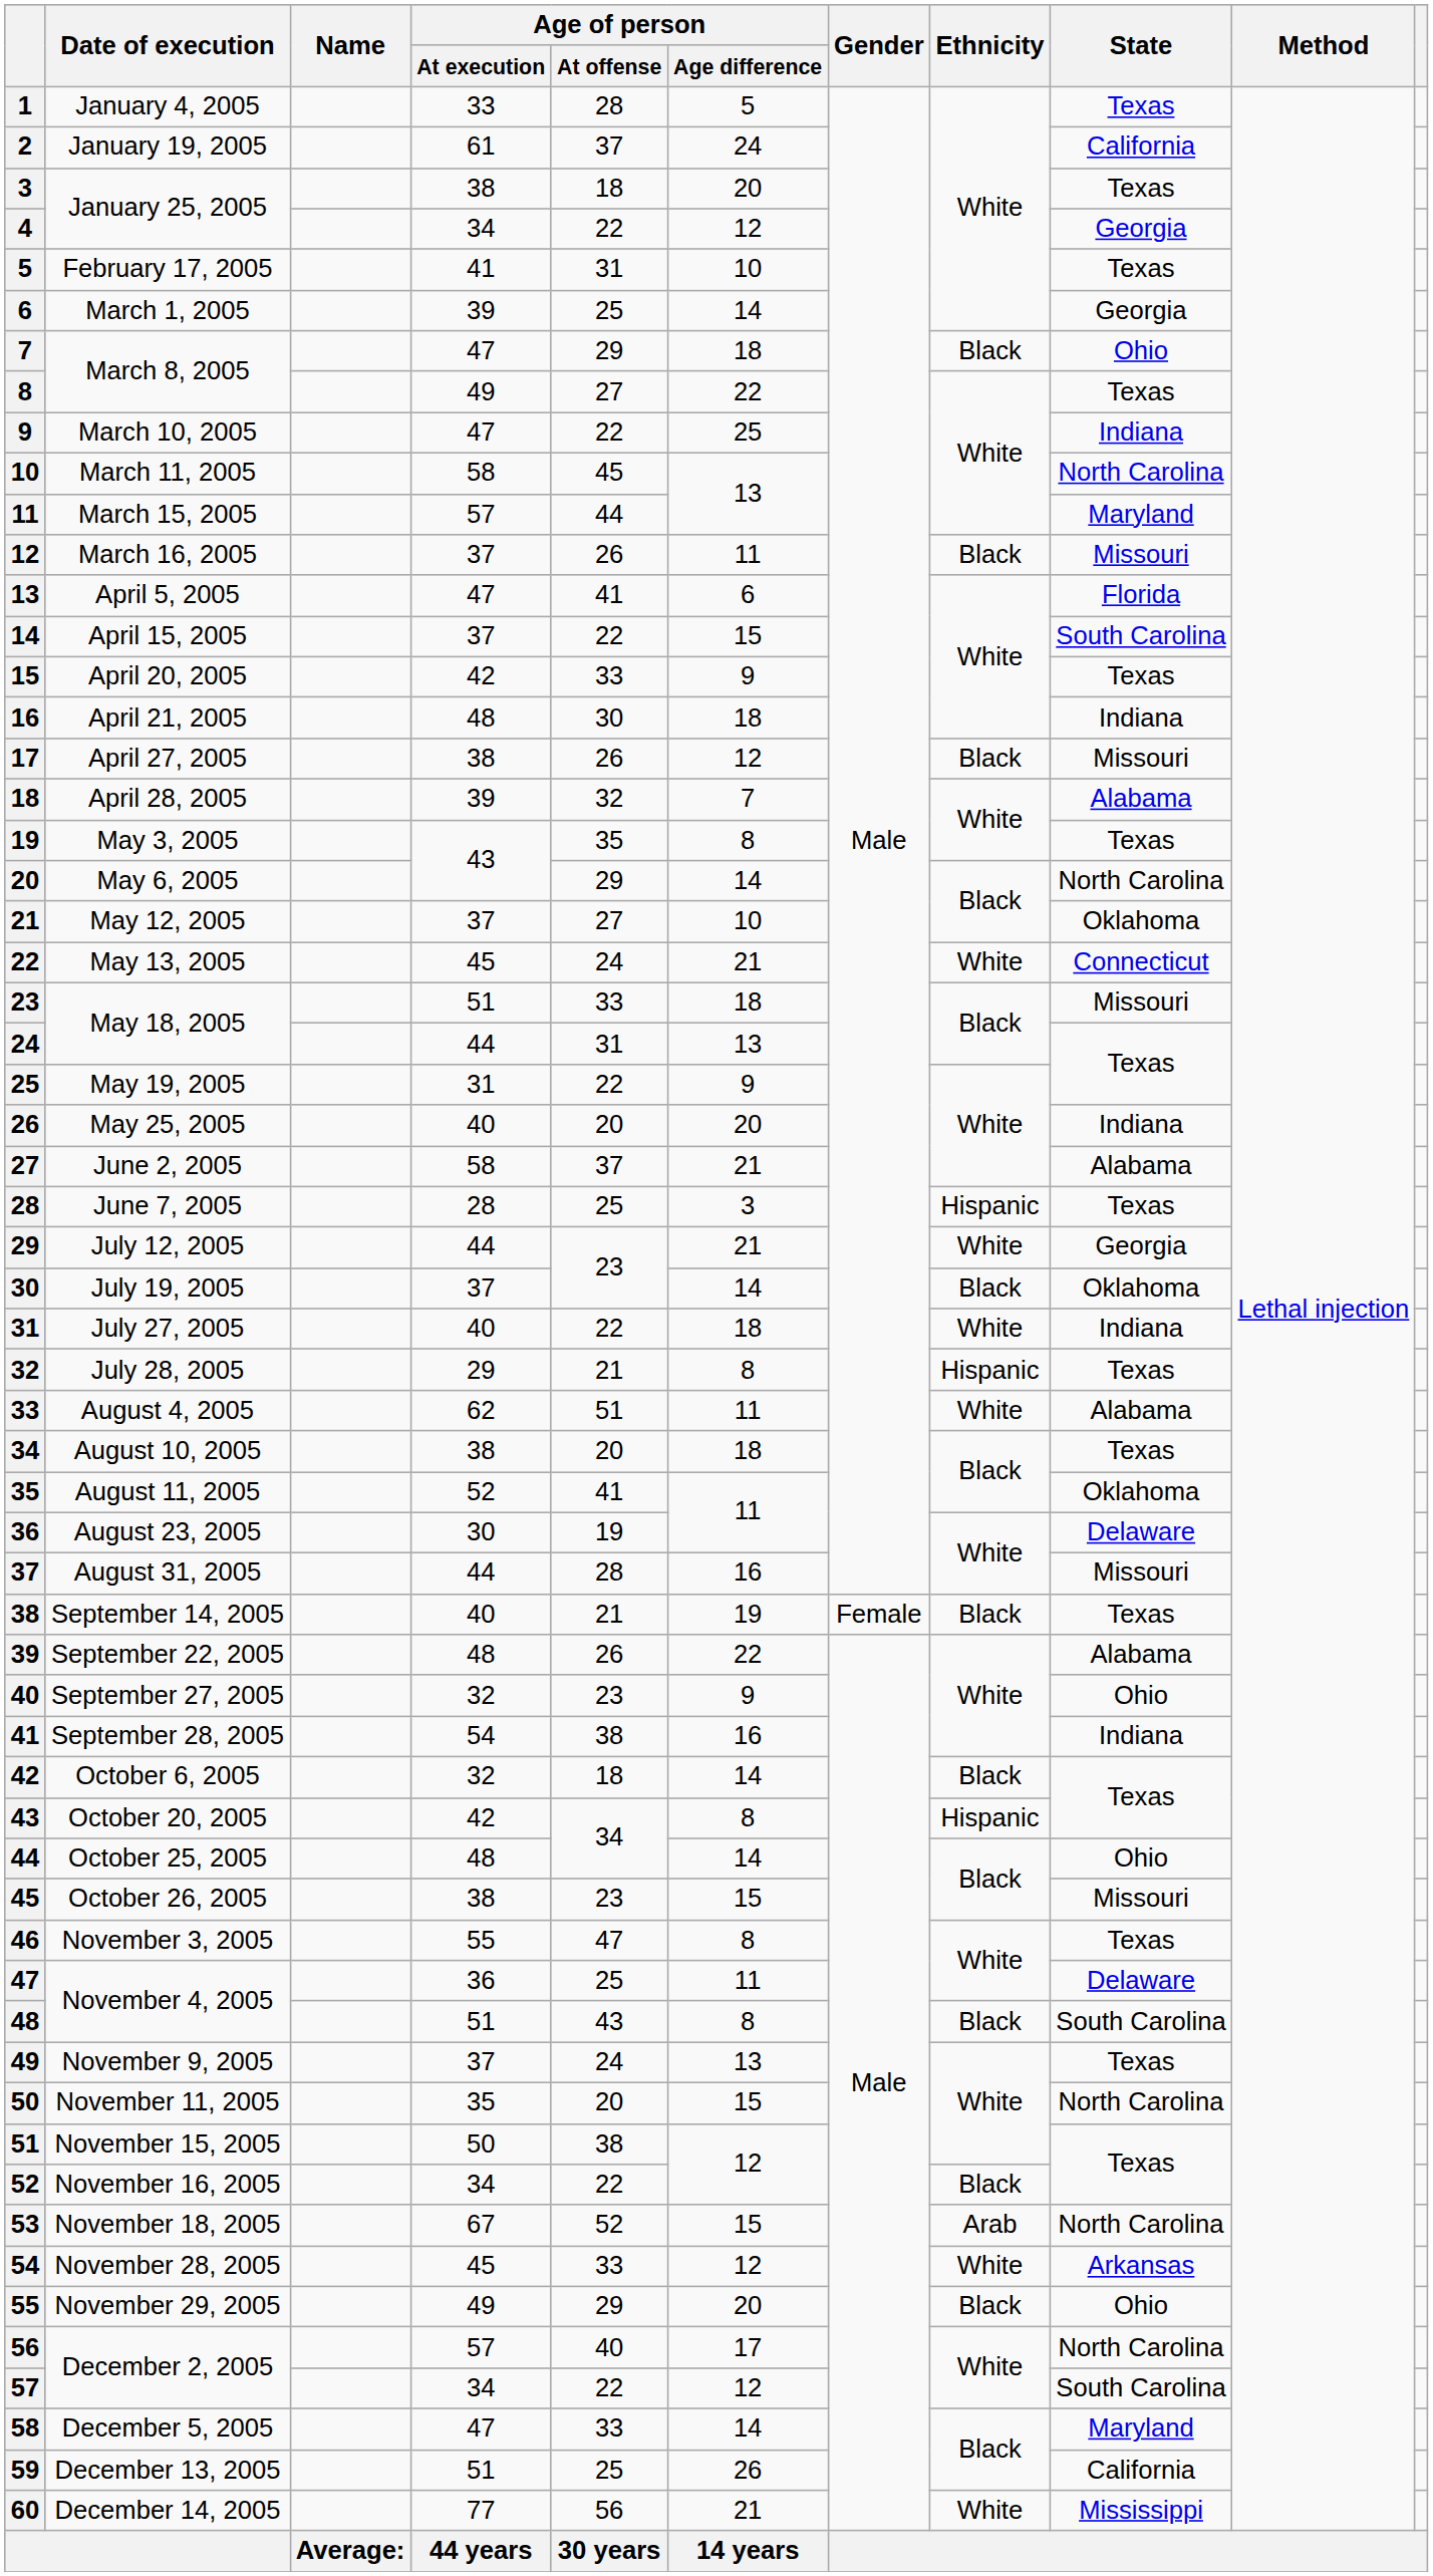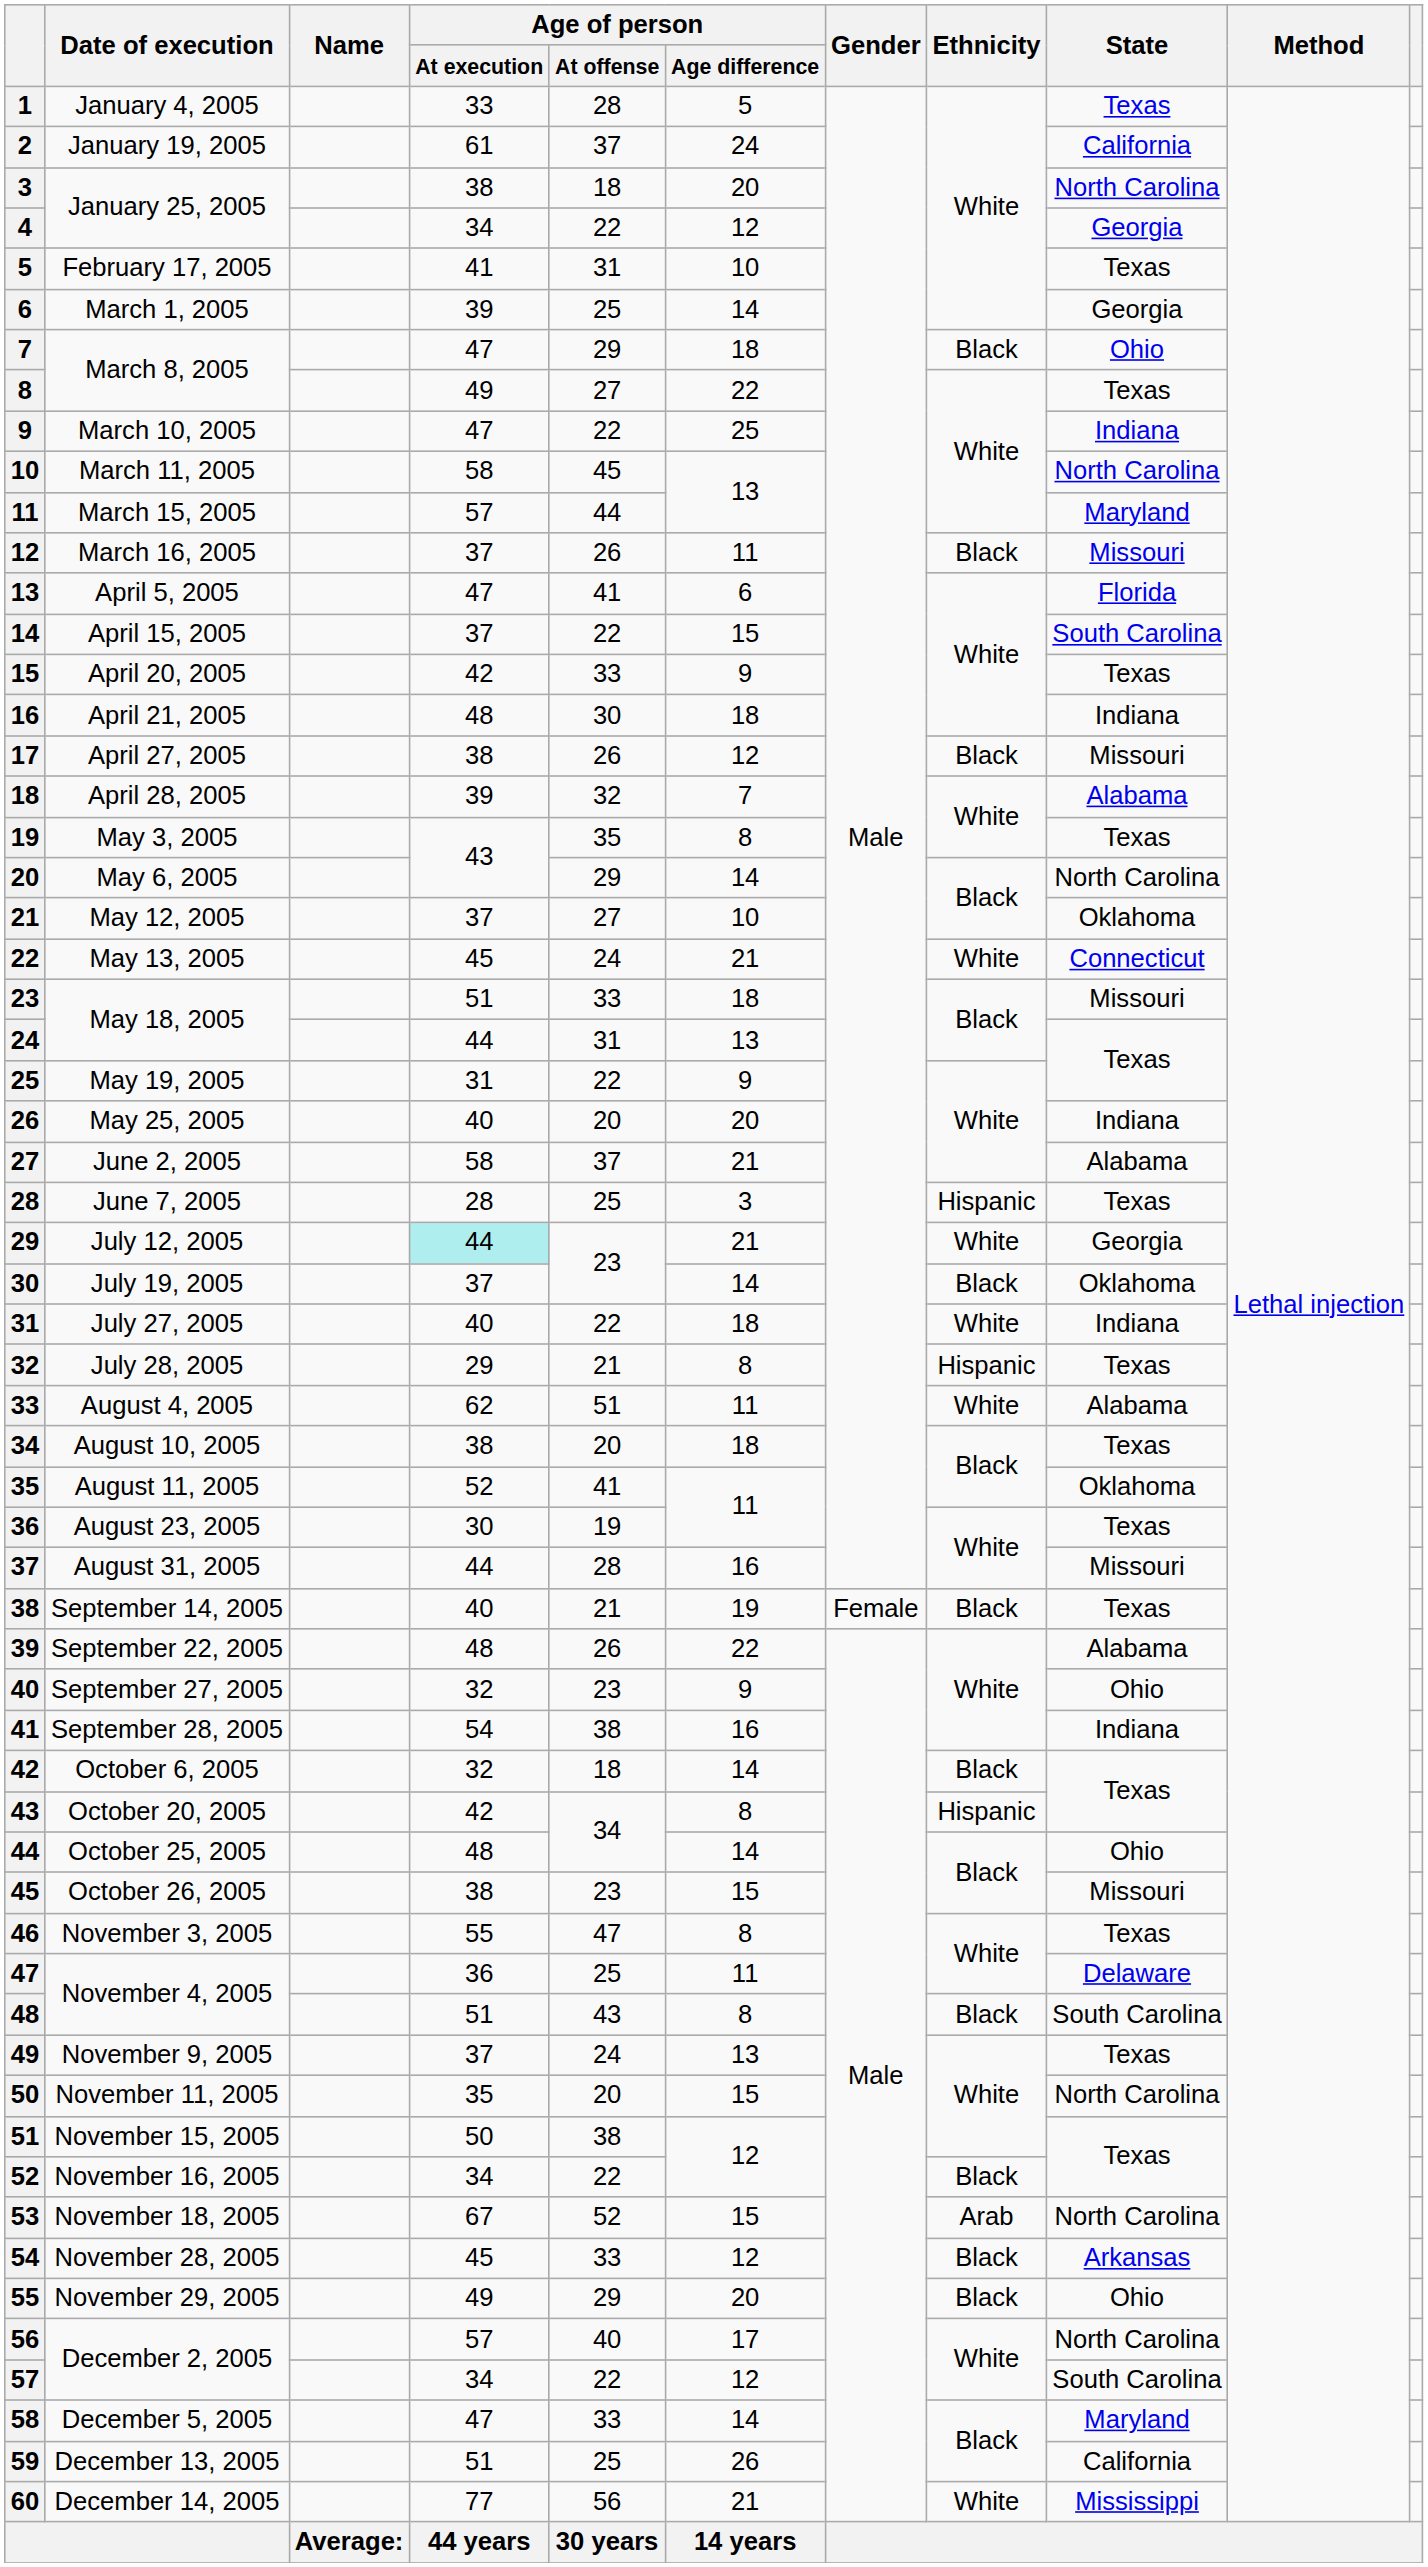3 / January 25, 2005 | State: Texas -> North Carolina
July 12, 2005 | Age of person / At execution: no background -> paleturquoise background
August 23, 2005 | State: Delaware -> Texas
November 28, 2005 | Ethnicity: White -> Black
